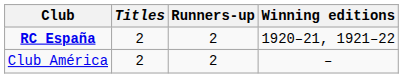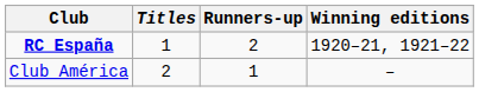RC España | Titles: 2 -> 1
Club América | Runners-up: 2 -> 1
